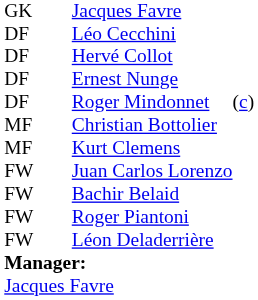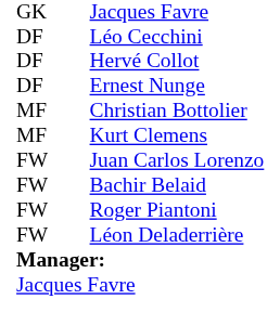- row: DF | Roger Mindonnet | (c)
